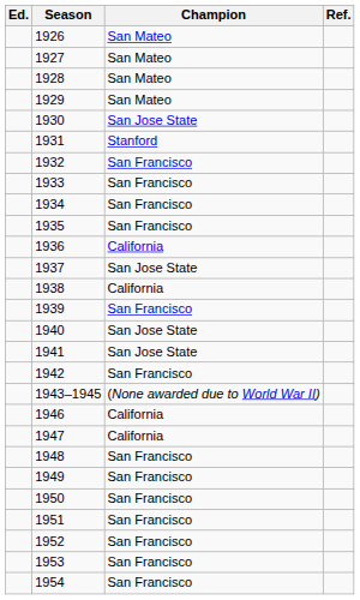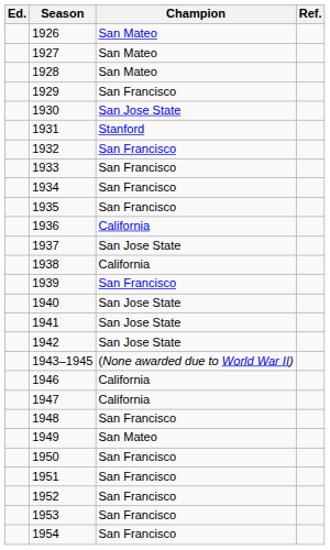1929 | Champion: San Mateo -> San Francisco
1942 | Champion: San Francisco -> San Jose State
1949 | Champion: San Francisco -> San Mateo
